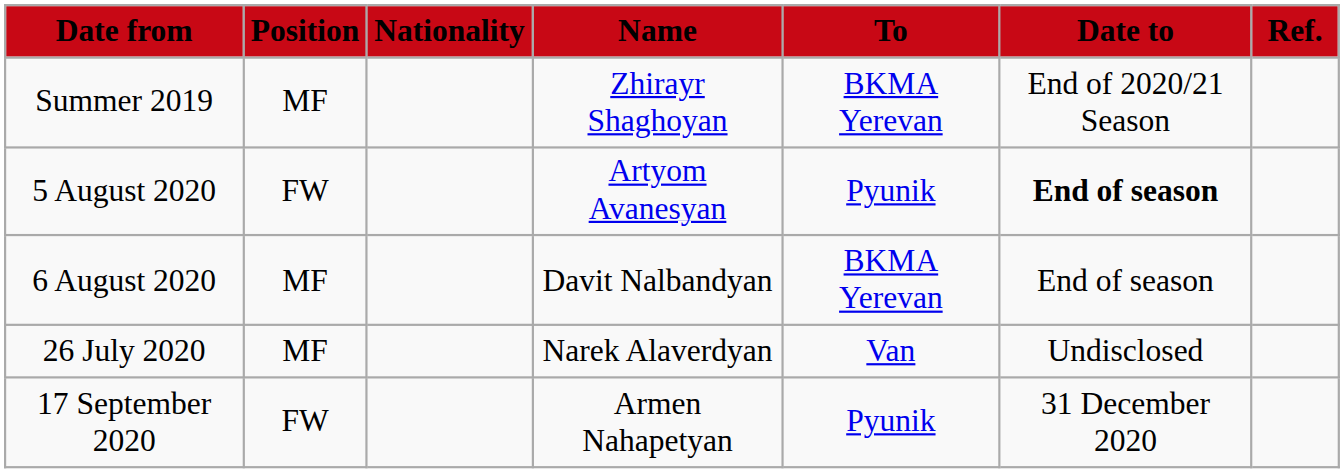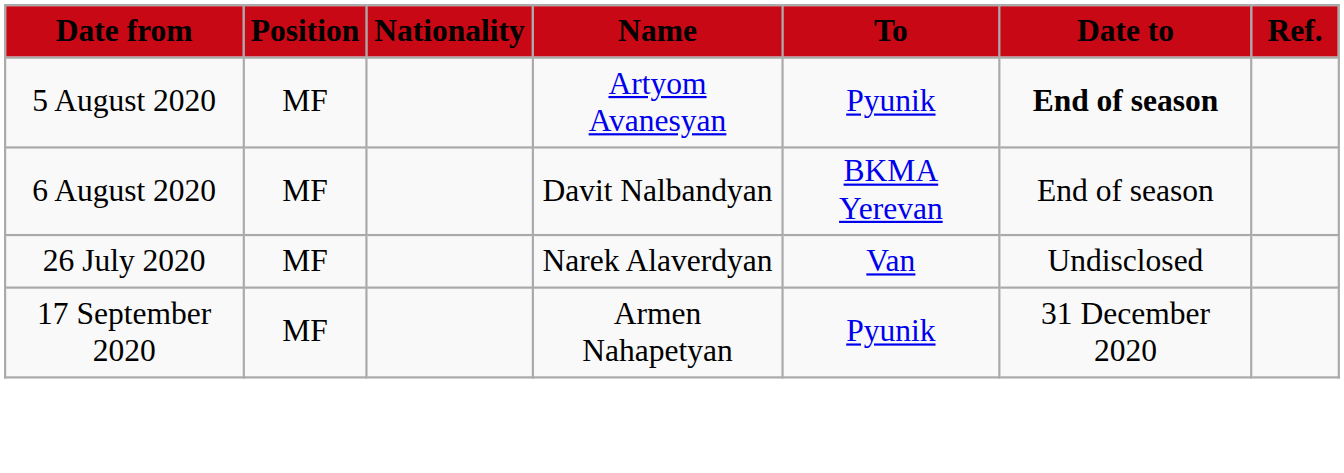- row: Summer 2019 | MF | Zhirayr Shaghoyan | BKMA Yerevan | End of 2020/21 Season
5 August 2020 | Position: FW -> MF
17 September 2020 | Position: FW -> MF
